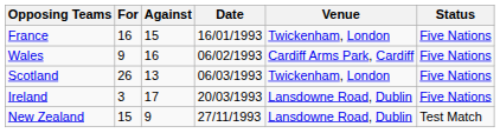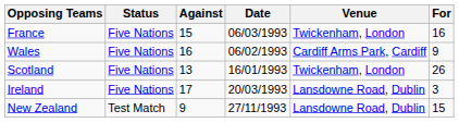columns swapped: For <-> Status
France | Date: 16/01/1993 -> 06/03/1993
Scotland | Date: 06/03/1993 -> 16/01/1993
